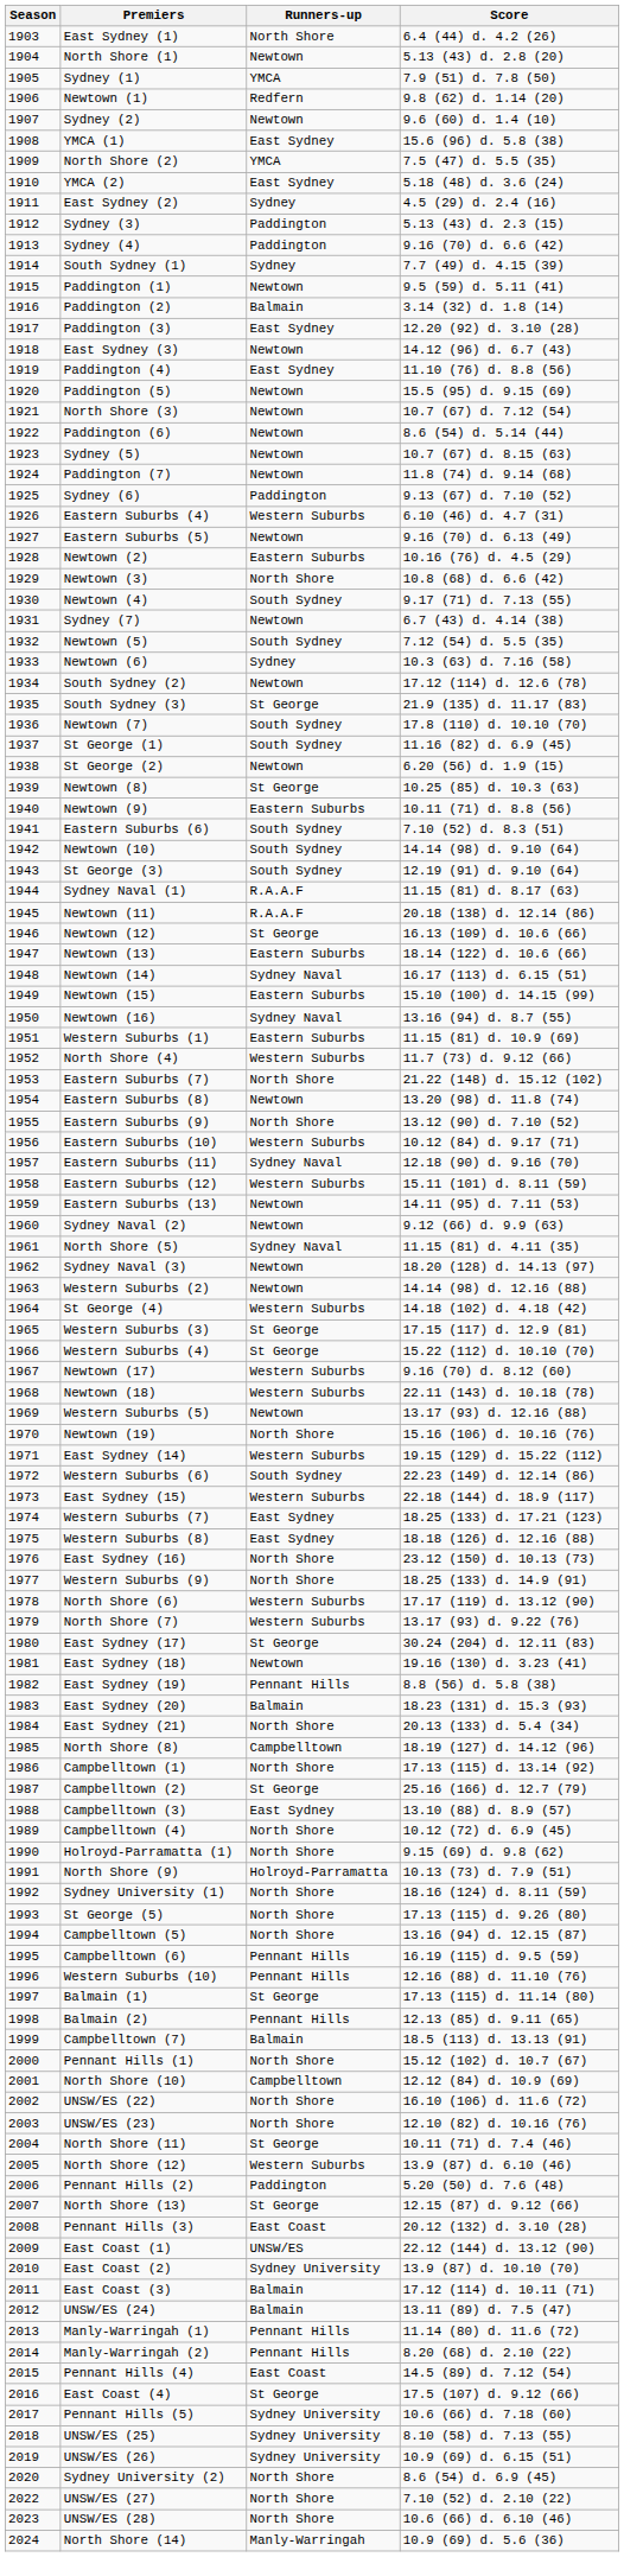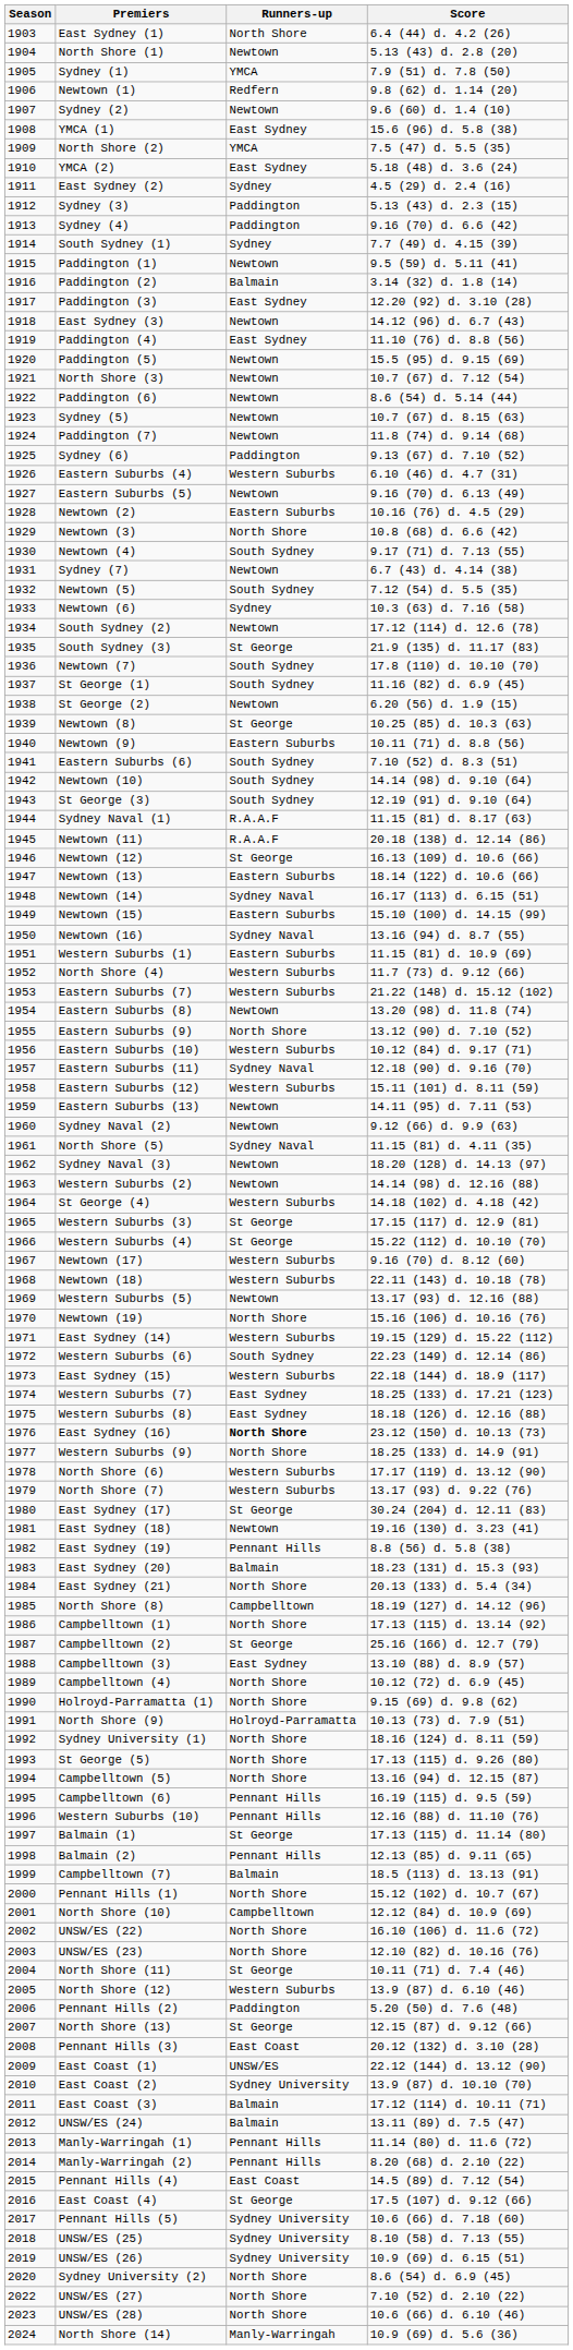Eastern Suburbs (7) | Runners-up: North Shore -> Western Suburbs
East Sydney (16) | Runners-up: normal -> bold
